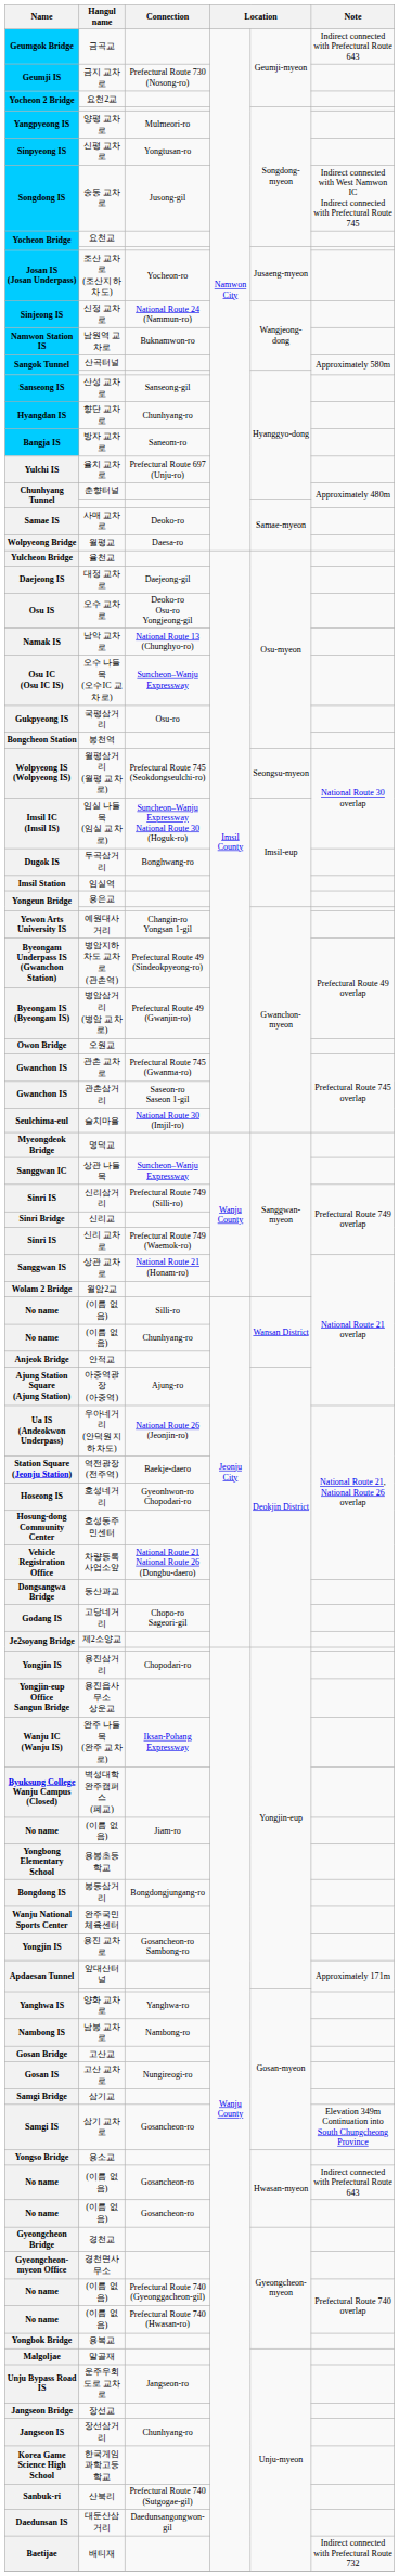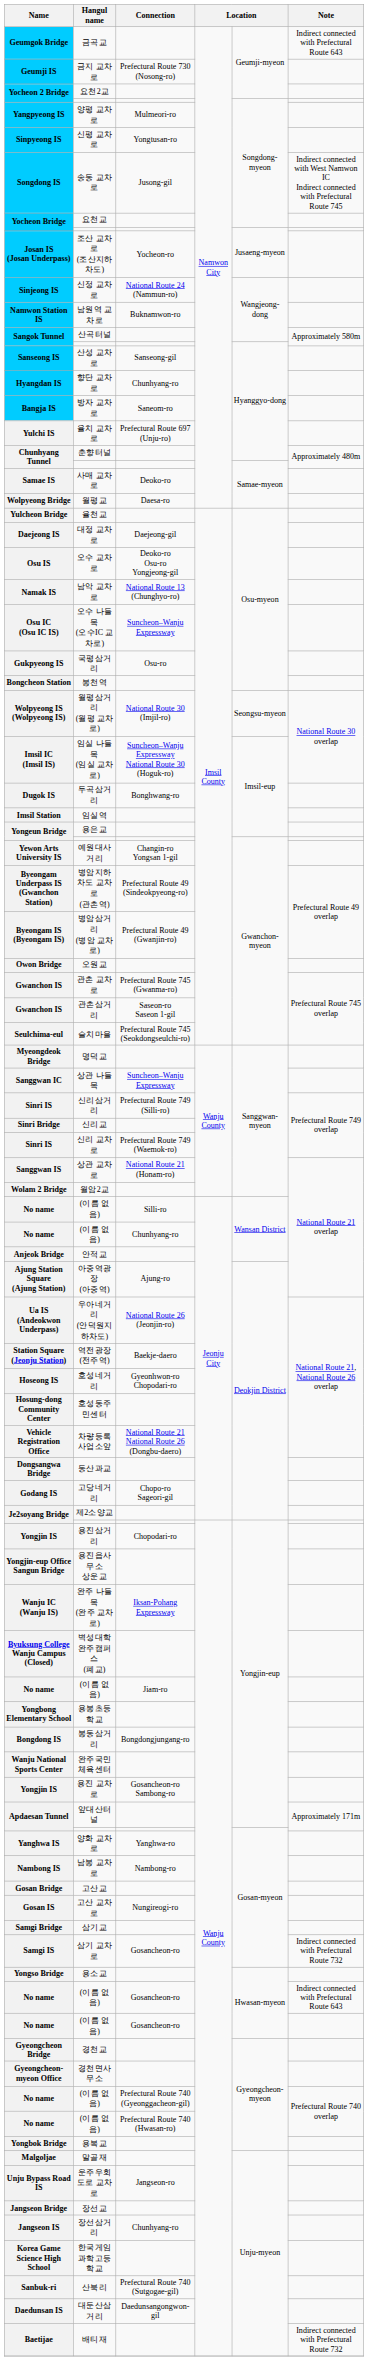월평삼거리 (월평 교차로) | Connection: Prefectural Route 745 (Seokdongseulchi-ro) -> National Route 30 (Imjil-ro)
슬치마을 | Connection: National Route 30 (Imjil-ro) -> Prefectural Route 745 (Seokdongseulchi-ro)
삼기 교차로 | Note: Elevation 349m Continuation into South Chungcheong Province -> Indirect connected with Prefectural Route 732
